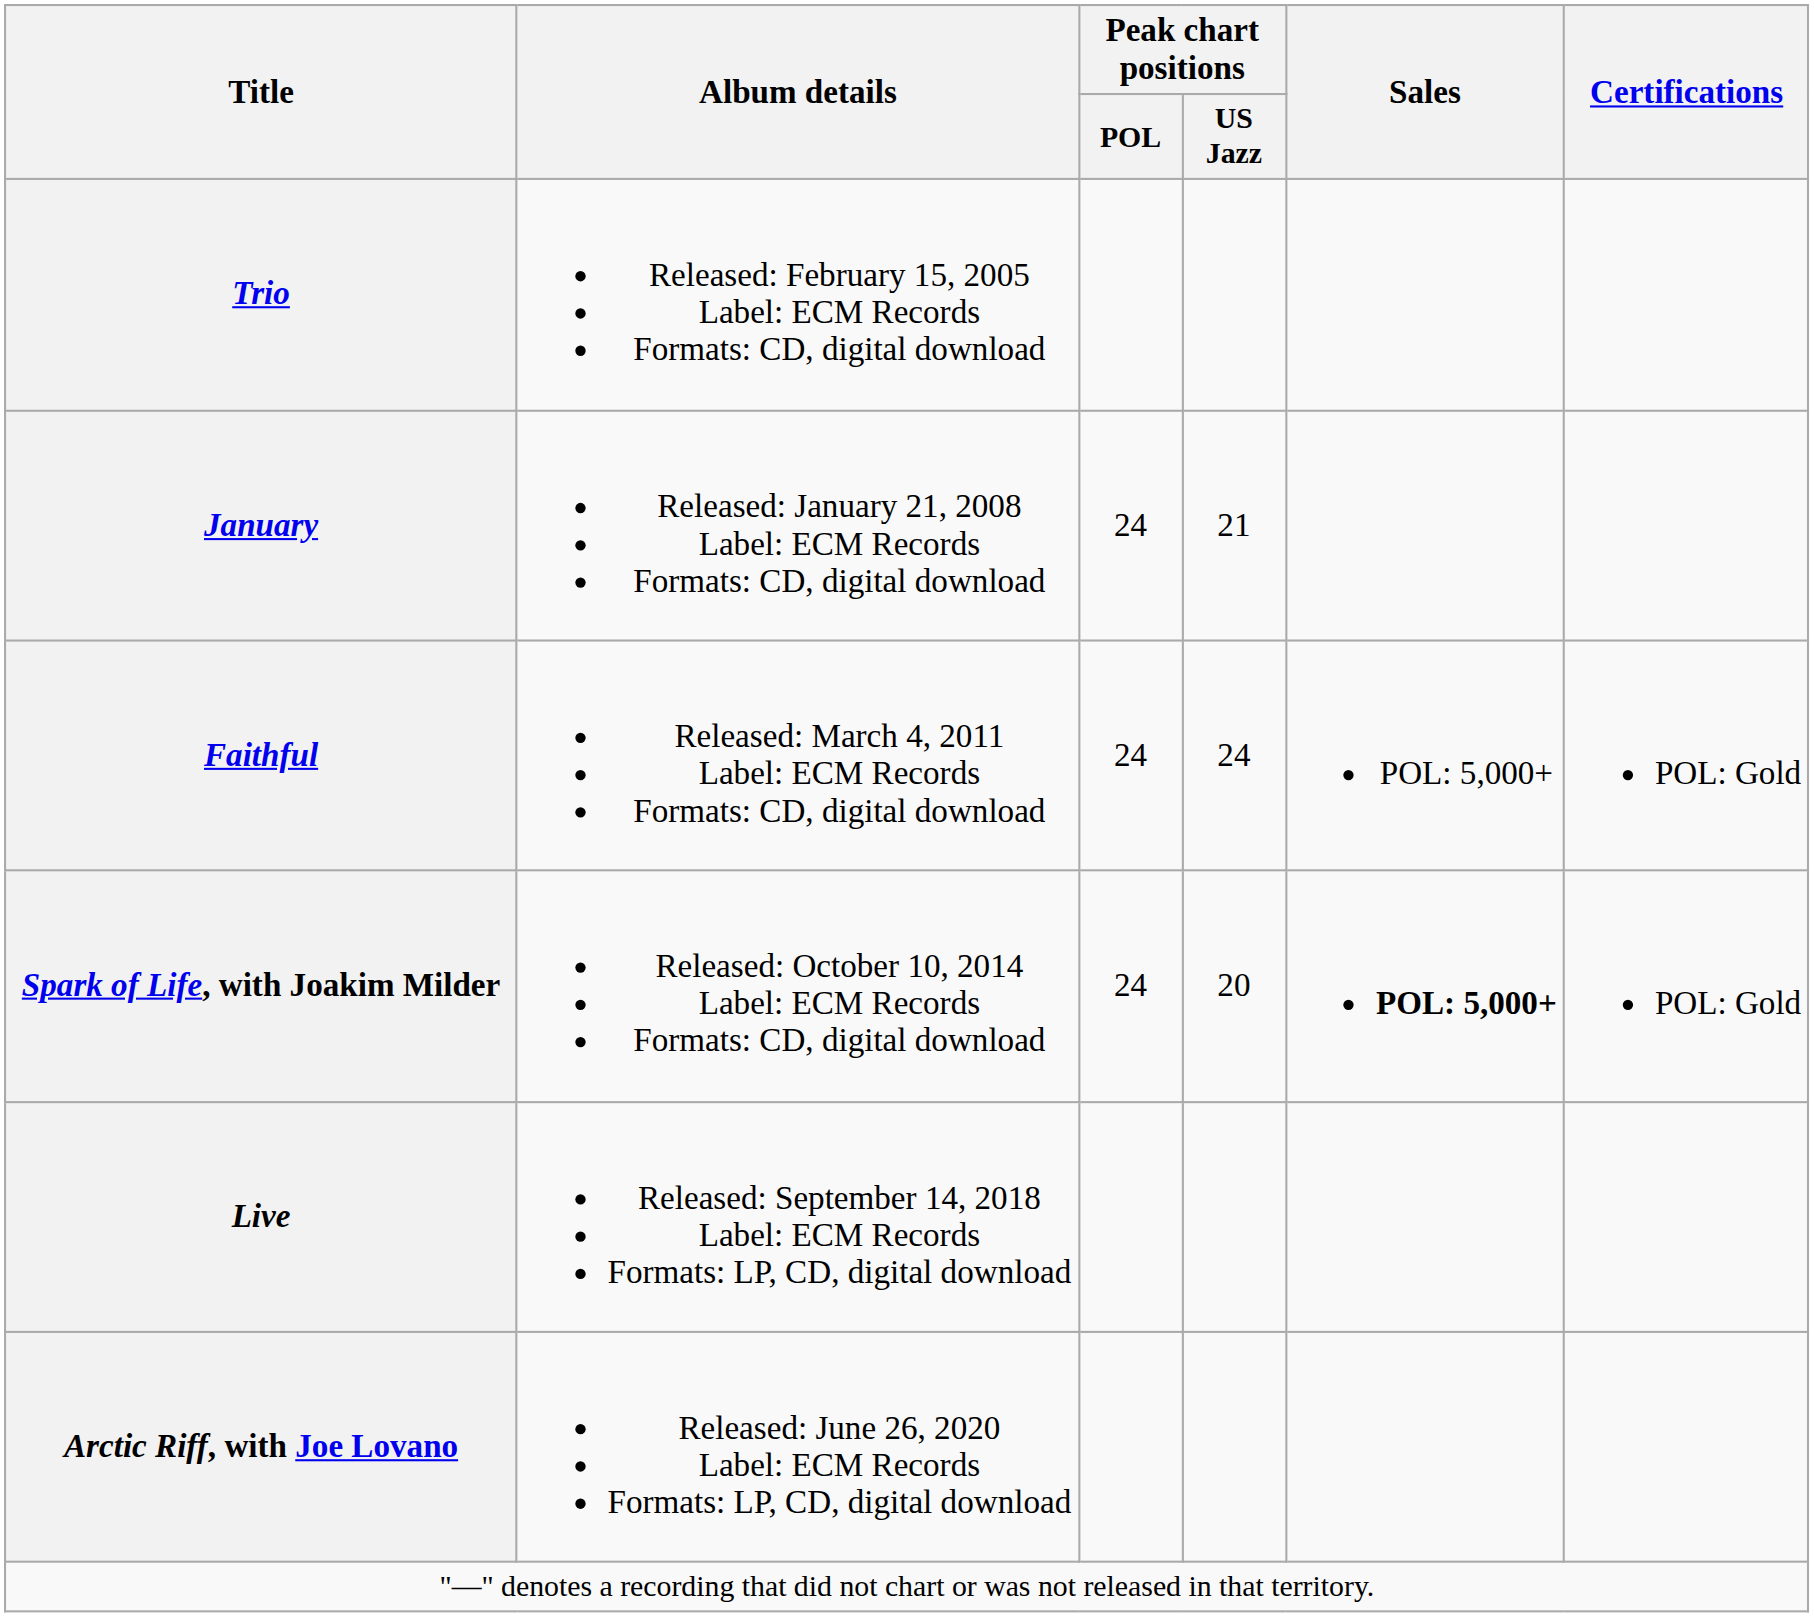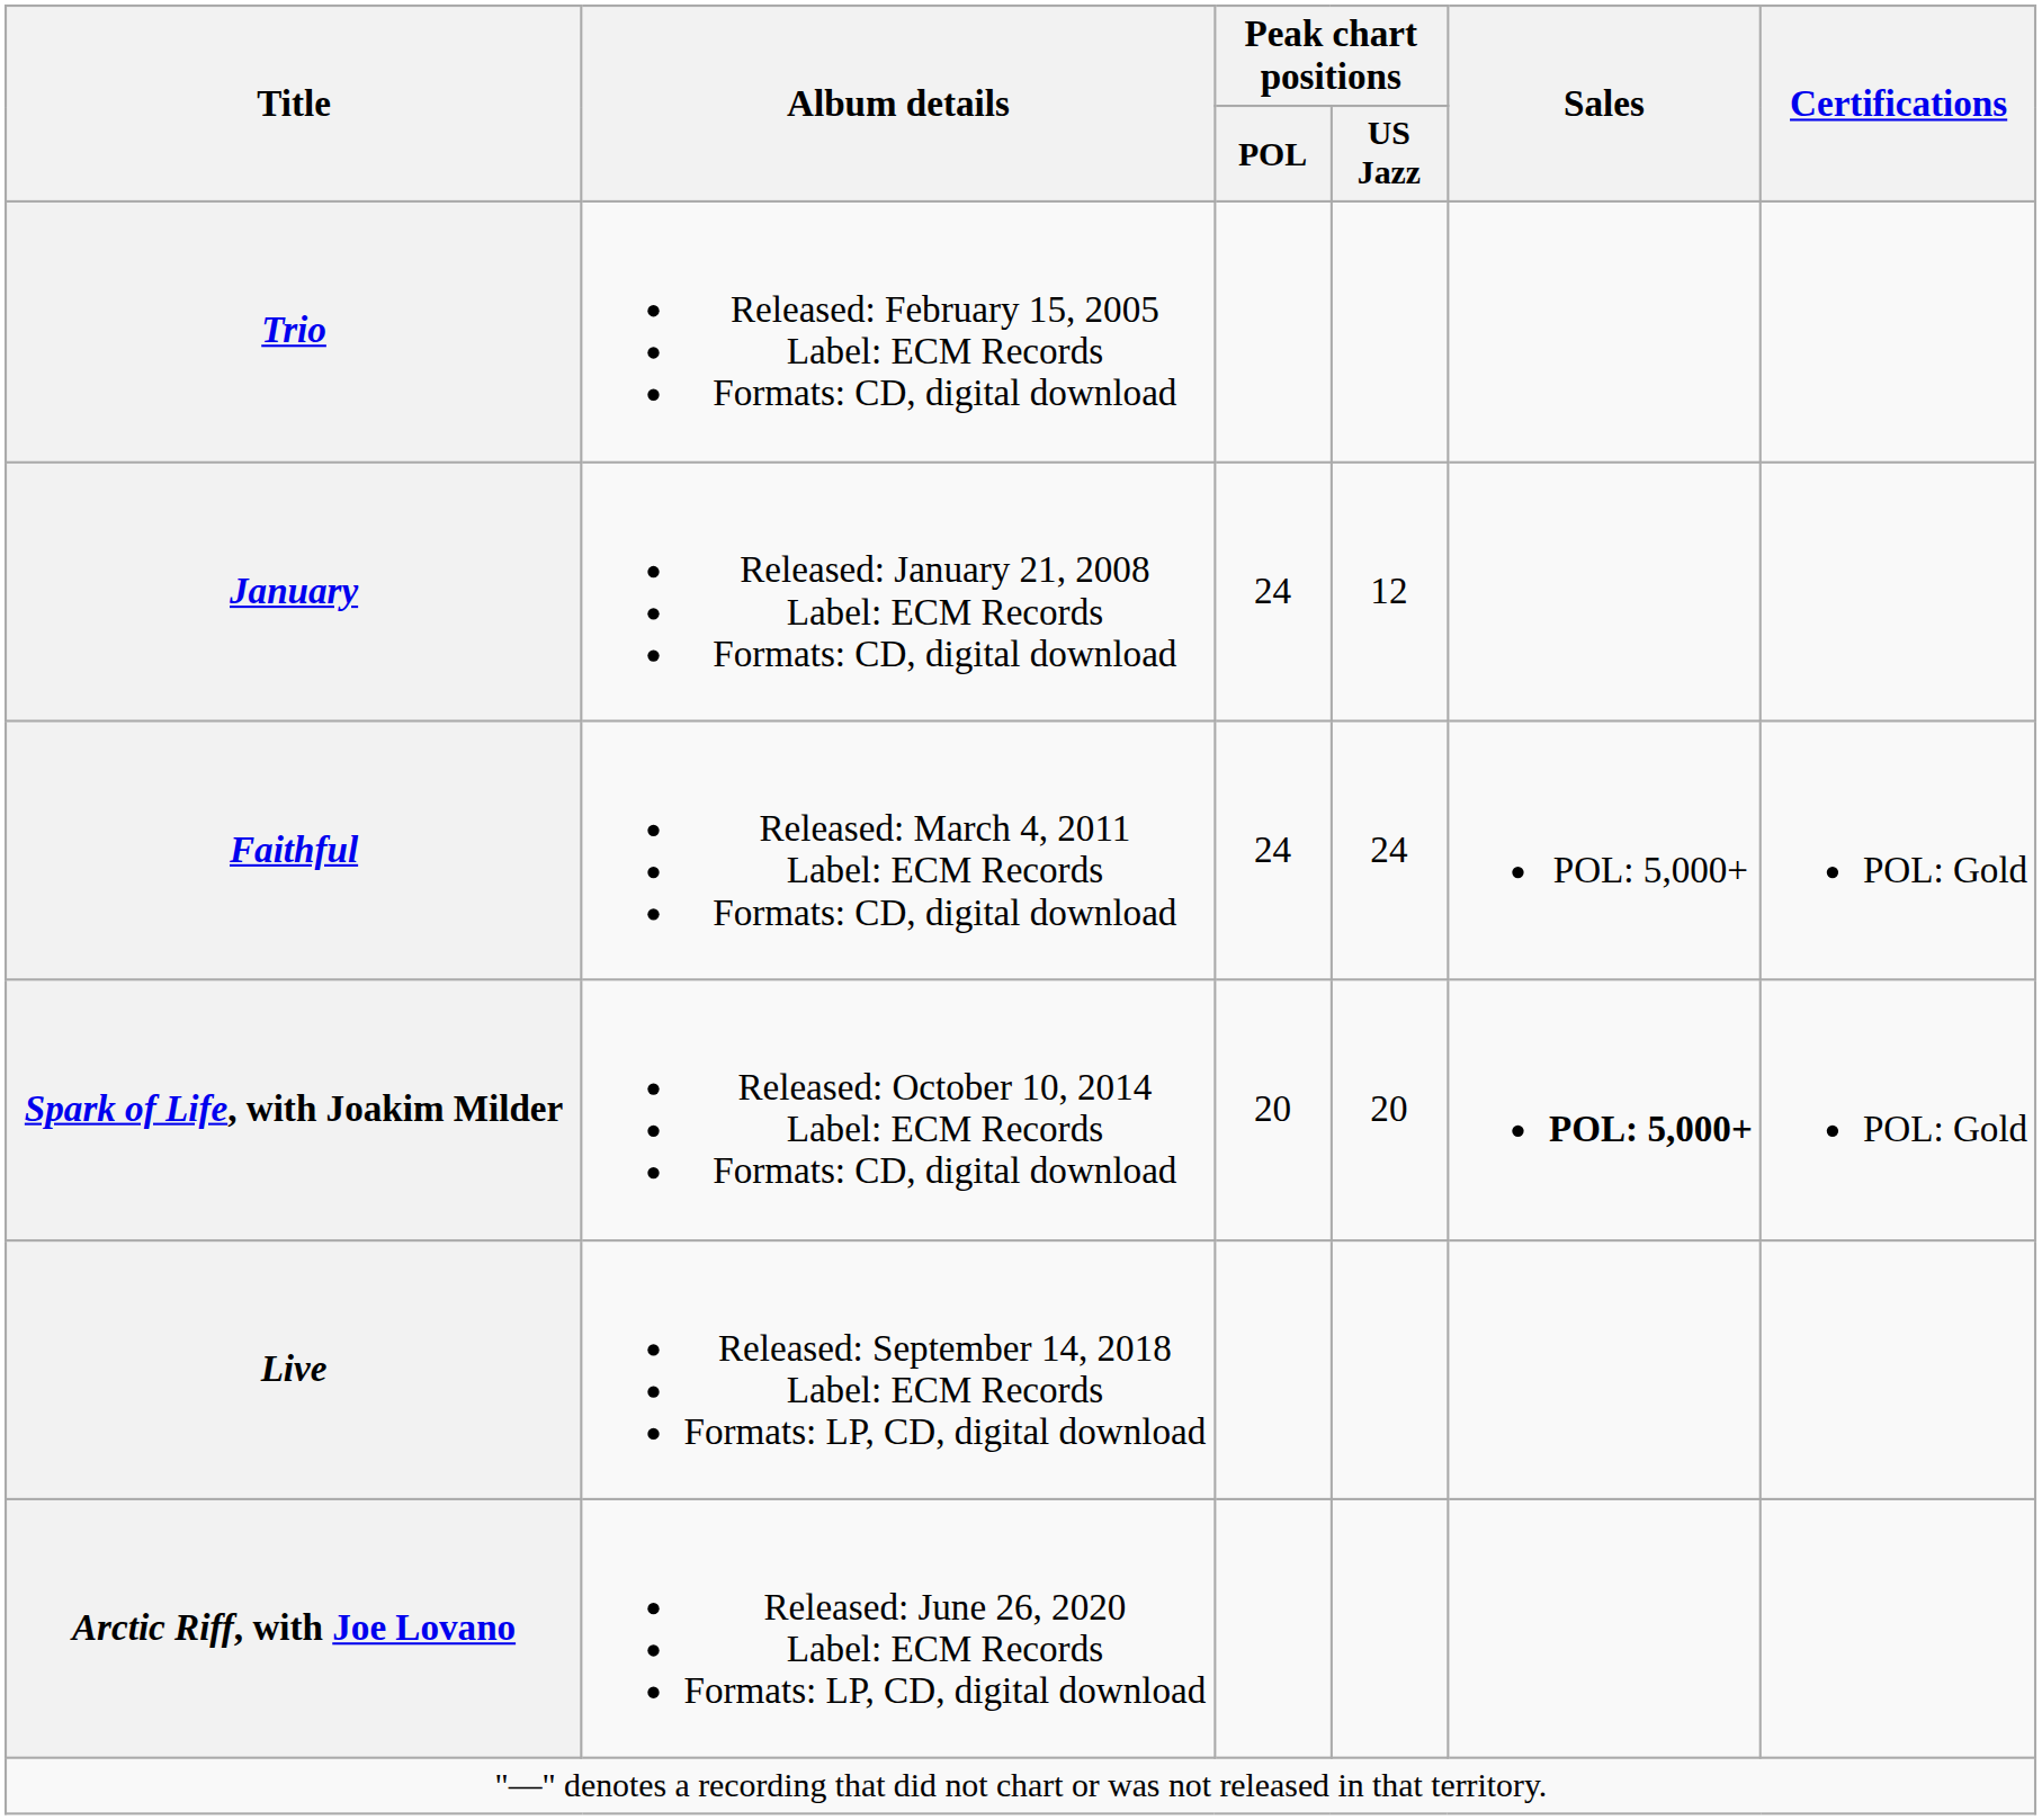January | Peak chart positions / US Jazz: 21 -> 12
Spark of Life, with Joakim Milder | Peak chart positions / POL: 24 -> 20
